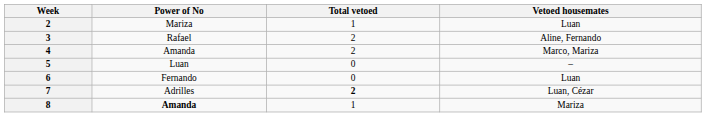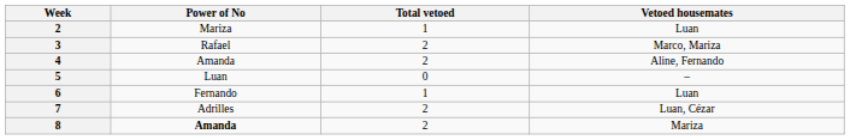3 | Vetoed housemates: Aline, Fernando -> Marco, Mariza
4 | Vetoed housemates: Marco, Mariza -> Aline, Fernando
6 | Total vetoed: 0 -> 1
7 | Total vetoed: bold -> normal
8 | Total vetoed: 1 -> 2
